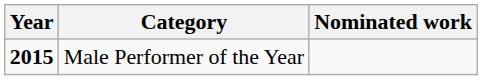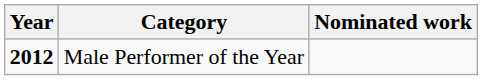Male Performer of the Year | Year: 2015 -> 2012
